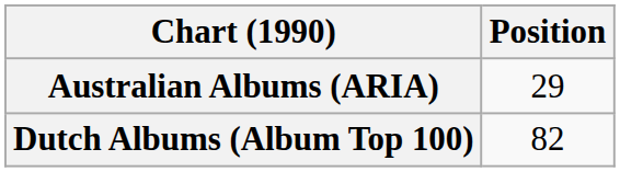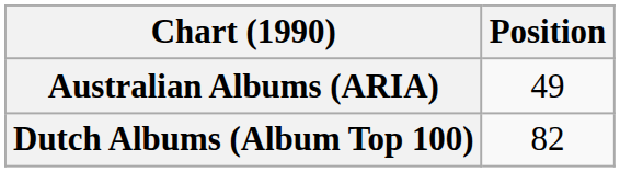Australian Albums (ARIA) | Position: 29 -> 49
